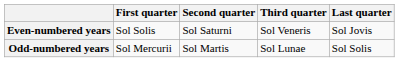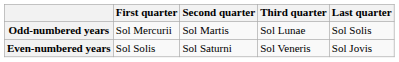rows swapped: Even-numbered years <-> Odd-numbered years
